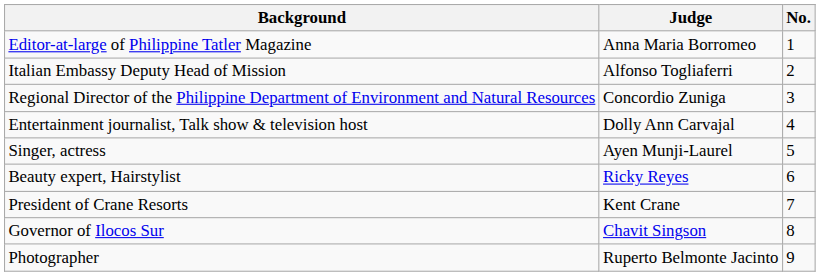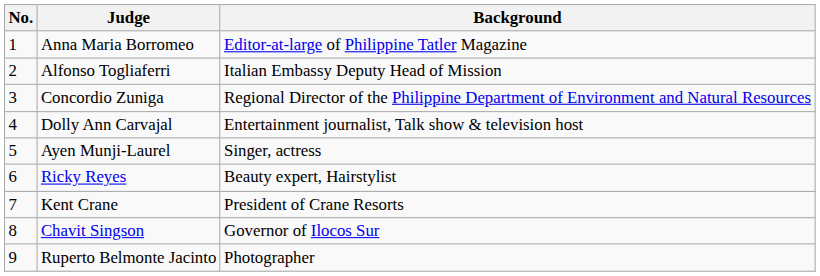columns swapped: No. <-> Background
